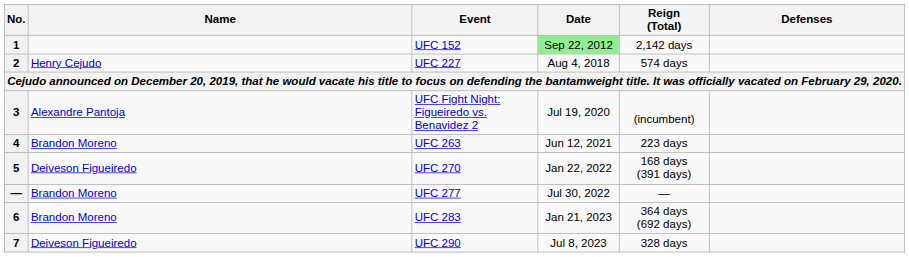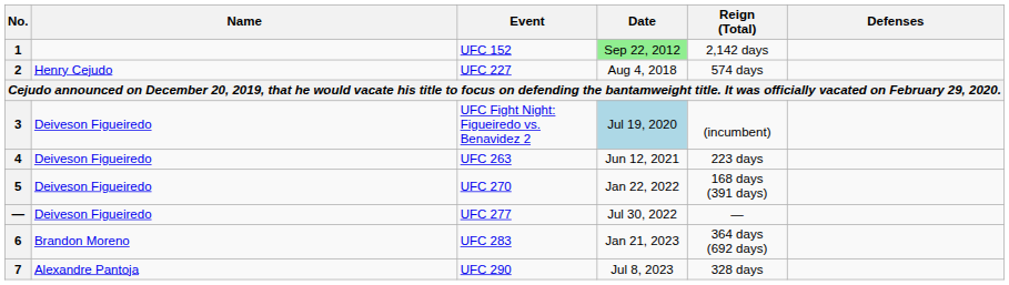UFC Fight Night: Figueiredo vs. Benavidez 2 | Name: Alexandre Pantoja -> Deiveson Figueiredo
UFC Fight Night: Figueiredo vs. Benavidez 2 | Date: no background -> lightblue background
UFC 263 | Name: Brandon Moreno -> Deiveson Figueiredo
UFC 277 | Name: Brandon Moreno -> Deiveson Figueiredo
UFC 290 | Name: Deiveson Figueiredo -> Alexandre Pantoja
